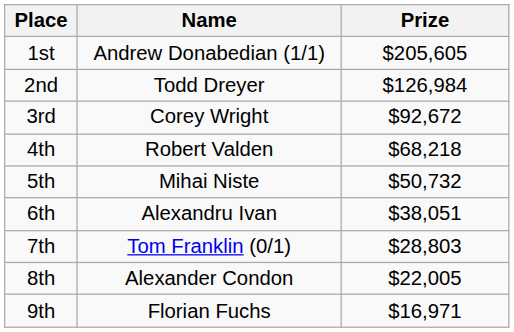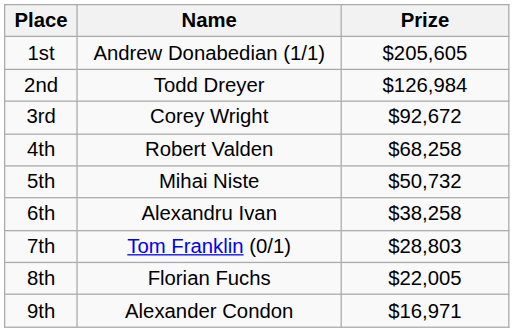4th | Prize: $68,218 -> $68,258
6th | Prize: $38,051 -> $38,258
8th | Name: Alexander Condon -> Florian Fuchs
9th | Name: Florian Fuchs -> Alexander Condon
